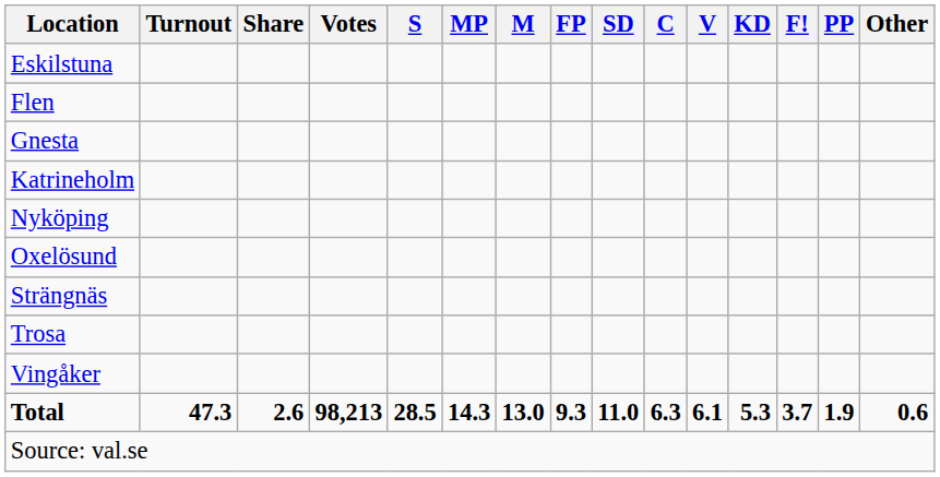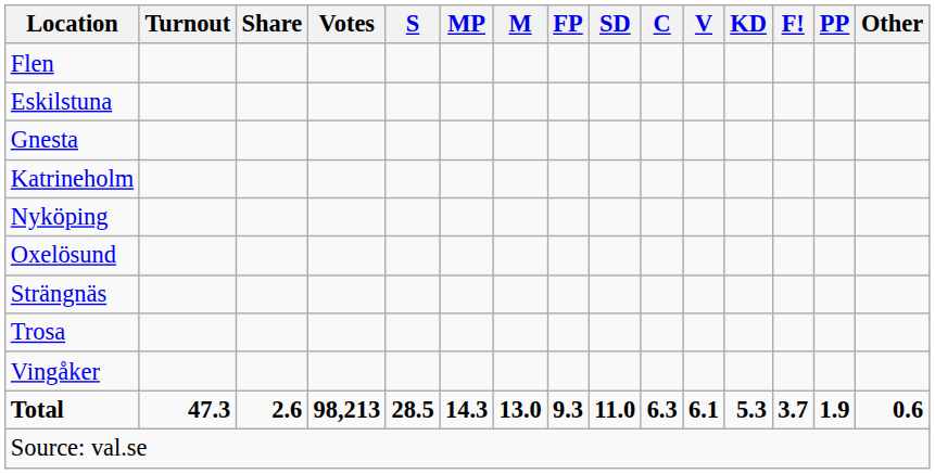rows swapped: Eskilstuna <-> Flen
